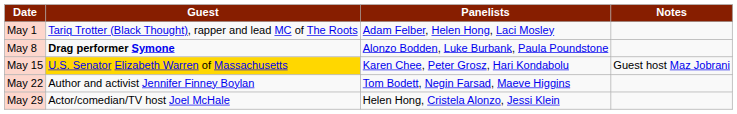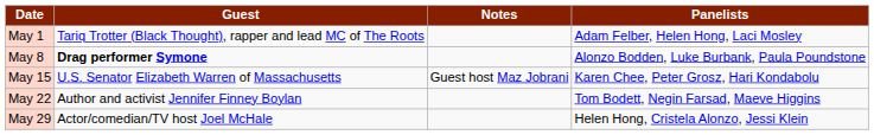columns swapped: Panelists <-> Notes
May 15 | Guest: gold background -> no background
